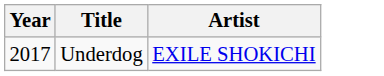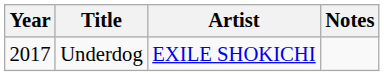+ column: Notes
